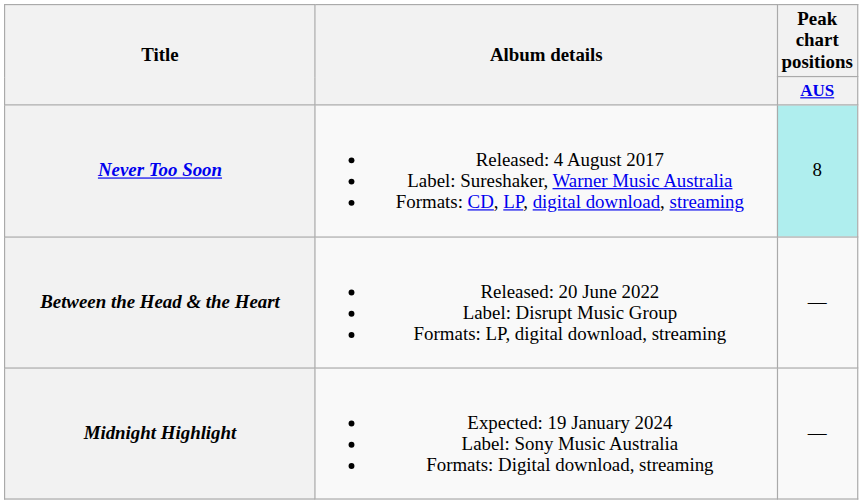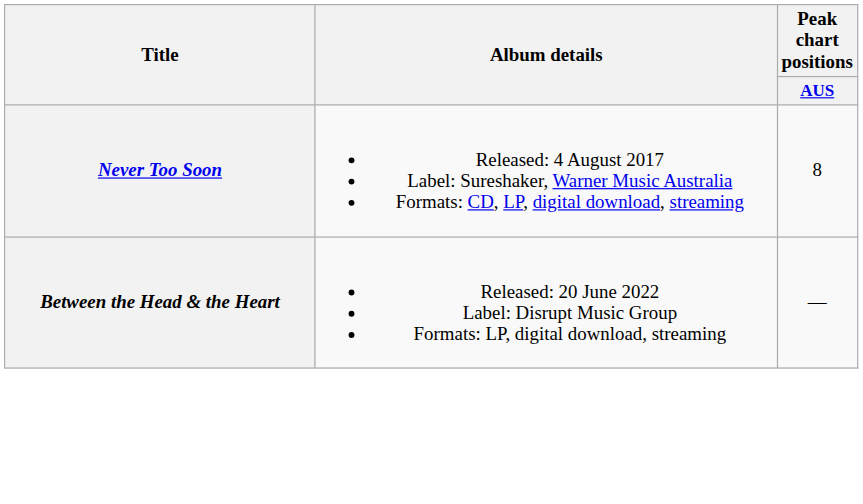Never Too Soon | Peak chart positions / AUS: paleturquoise background -> no background
- row: Midnight Highlight | Expected: 19 January 2024 Label: Sony Music Australia Formats: Digital download, streaming | —
